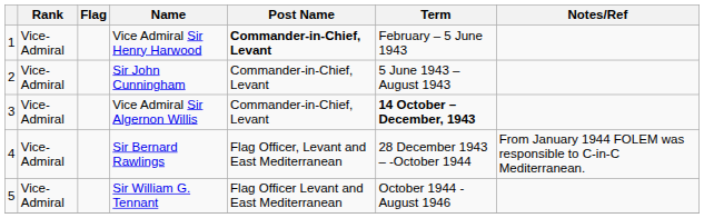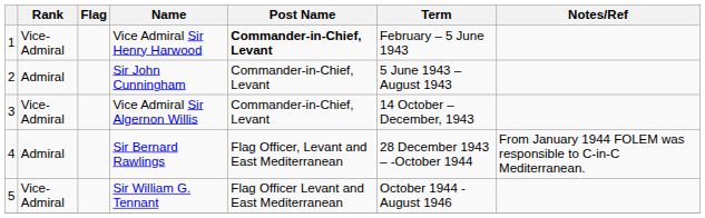Sir John Cunningham | Rank: Vice-Admiral -> Admiral
Vice Admiral Sir Algernon Willis | Term: bold -> normal
Sir Bernard Rawlings | Rank: Vice-Admiral -> Admiral
